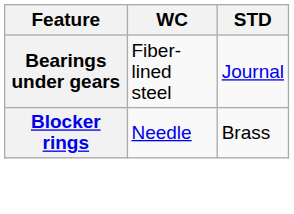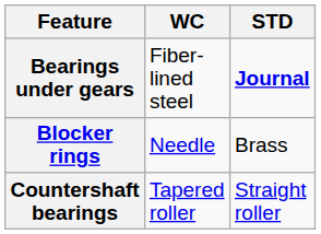Bearings under gears | STD: normal -> bold
+ row: Countershaft bearings | Tapered roller | Straight roller
